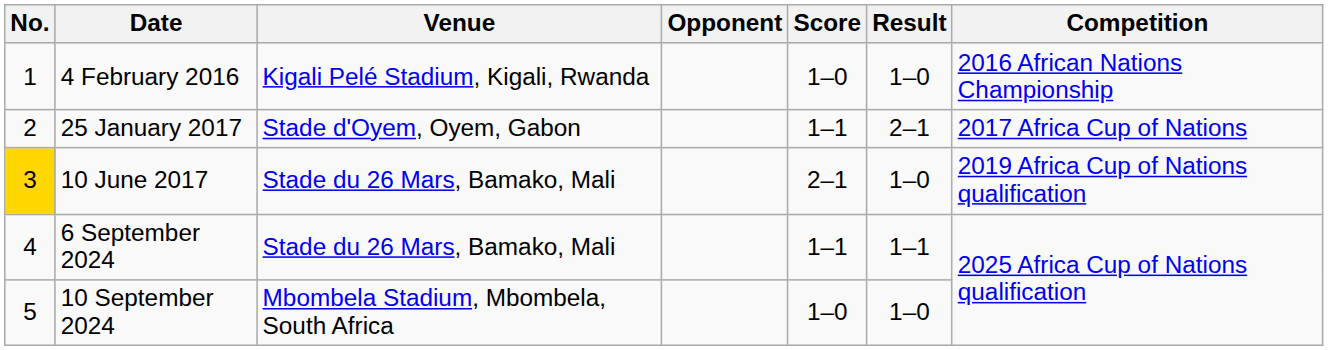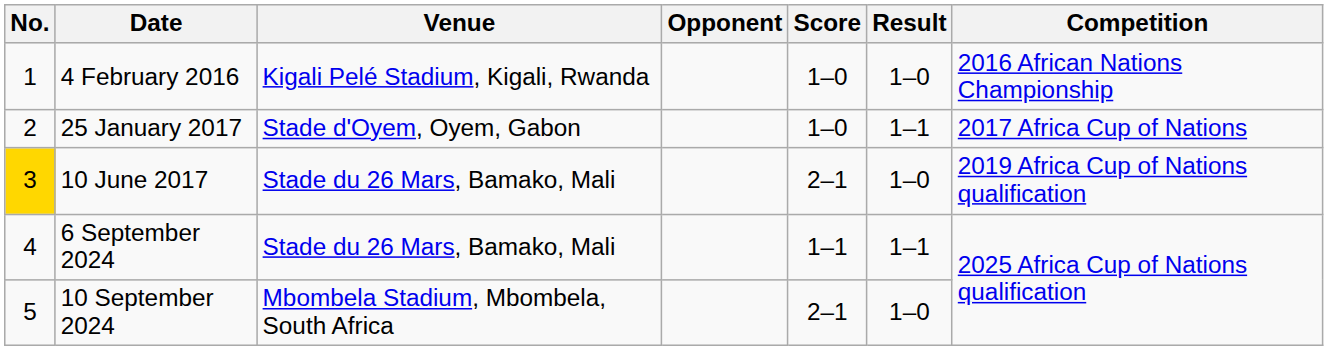25 January 2017 | Score: 1–1 -> 1–0
25 January 2017 | Result: 2–1 -> 1–1
10 September 2024 | Score: 1–0 -> 2–1
